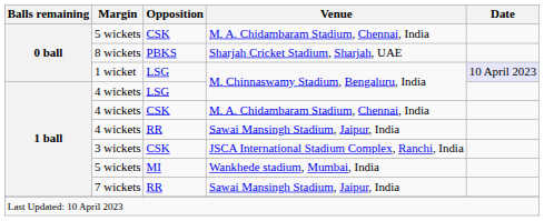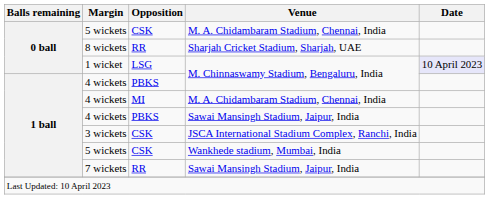8 wickets | Opposition: PBKS -> RR
4 wickets / M. Chinnaswamy Stadium, Bengaluru, India | Opposition: LSG -> PBKS
4 wickets / M. A. Chidambaram Stadium, Chennai, India | Opposition: CSK -> MI
4 wickets / Sawai Mansingh Stadium, Jaipur, India | Opposition: RR -> PBKS
5 wickets / Wankhede stadium, Mumbai, India | Opposition: MI -> CSK
